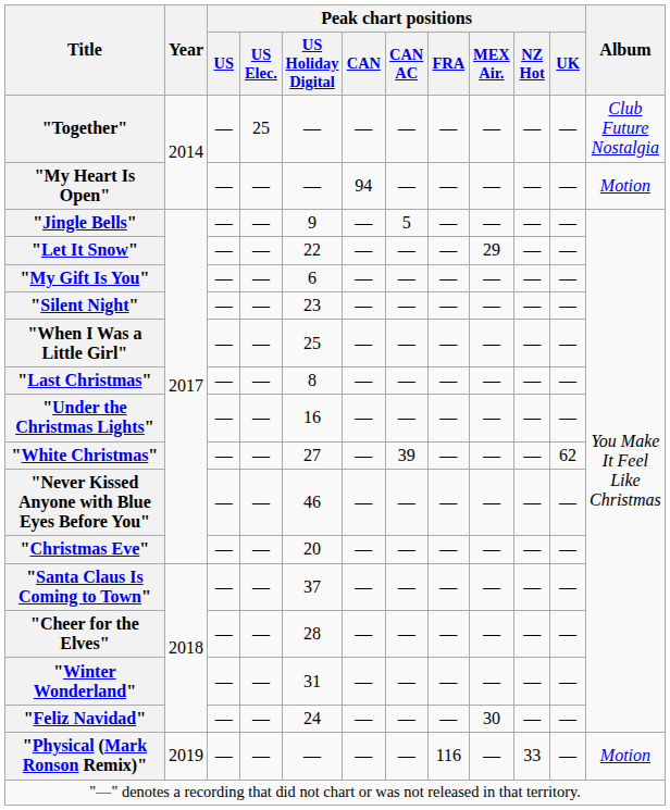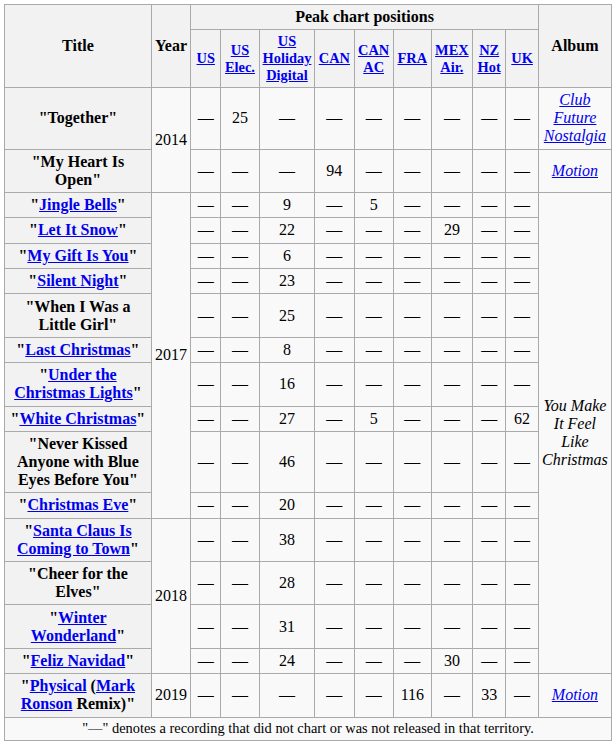"White Christmas" | Peak chart positions / CAN AC: 39 -> 5
"Santa Claus Is Coming to Town" | Peak chart positions / US Holiday Digital: 37 -> 38
